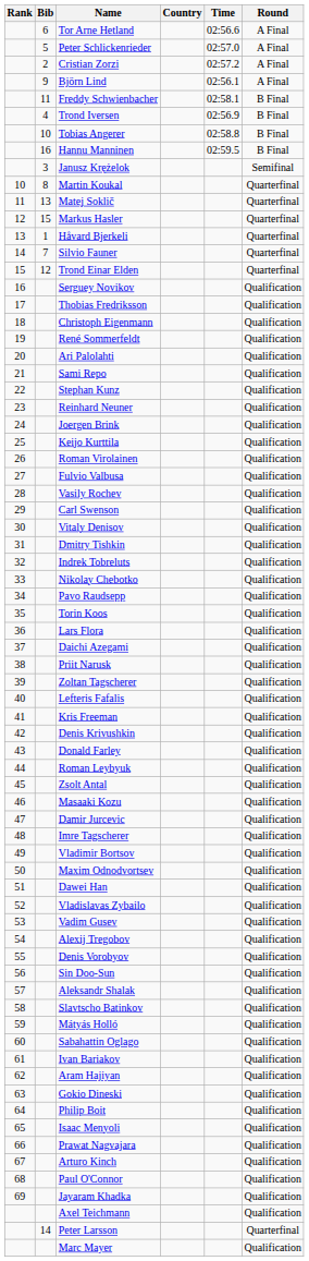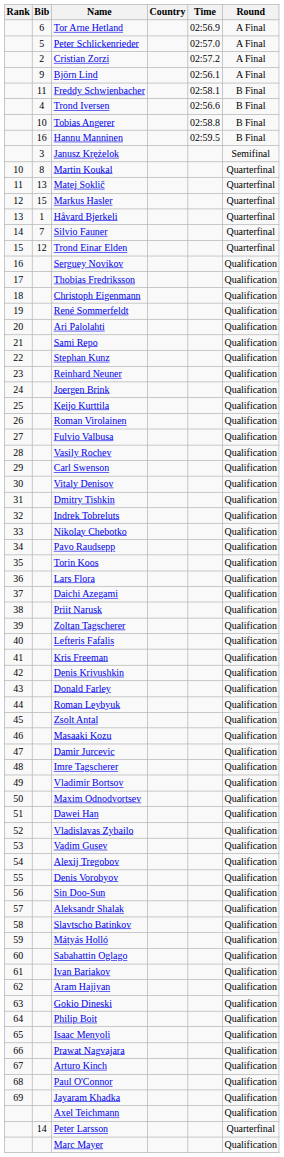Tor Arne Hetland | Time: 02:56.6 -> 02:56.9
Trond Iversen | Time: 02:56.9 -> 02:56.6
